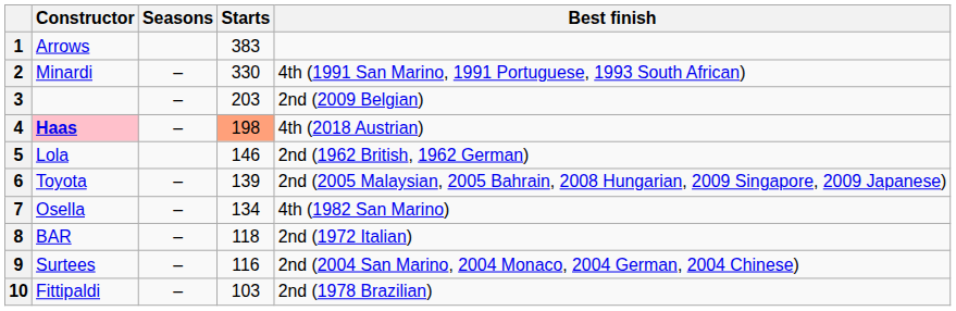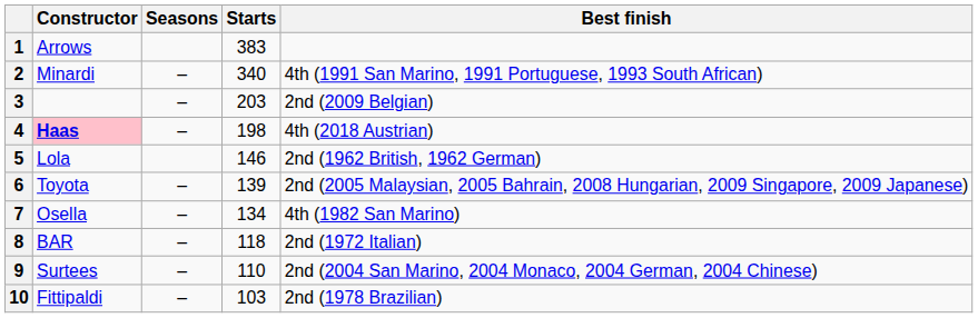2 | Starts: 330 -> 340
4 | Starts: lightsalmon background -> no background
9 | Starts: 116 -> 110
